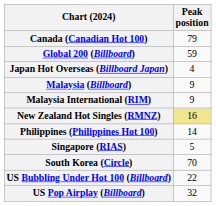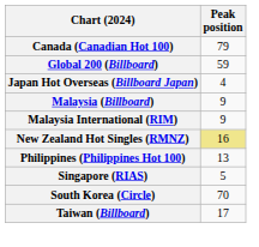Philippines (Philippines Hot 100) | Peak position: 14 -> 13
+ row: Taiwan (Billboard) | 17
- row: US Bubbling Under Hot 100 (Billboard) | 22
- row: US Pop Airplay (Billboard) | 32
